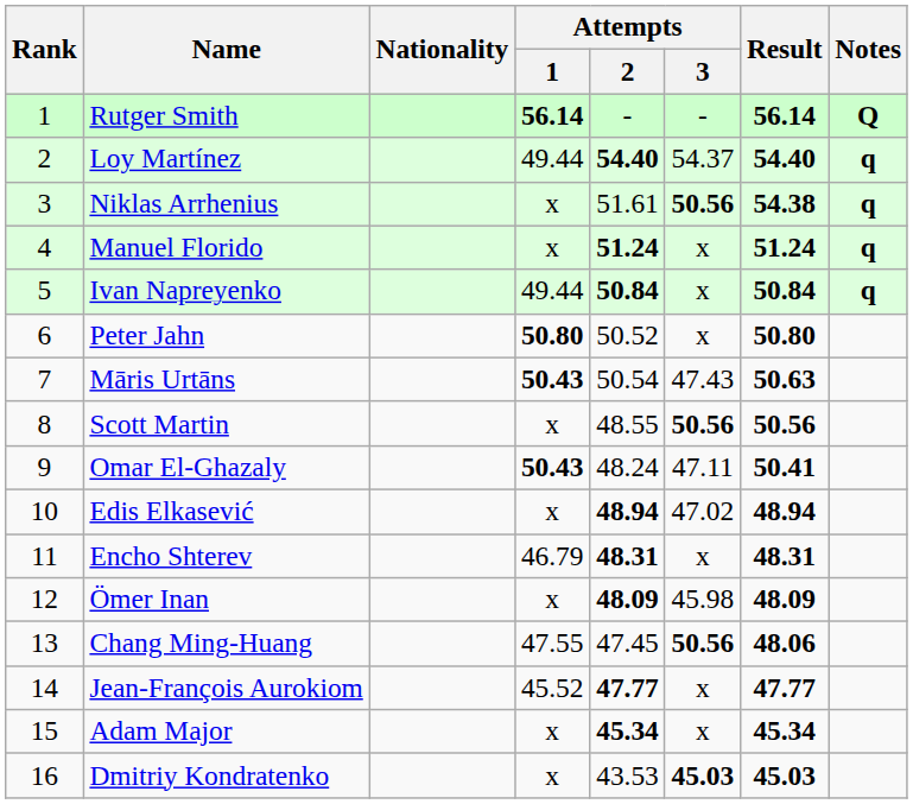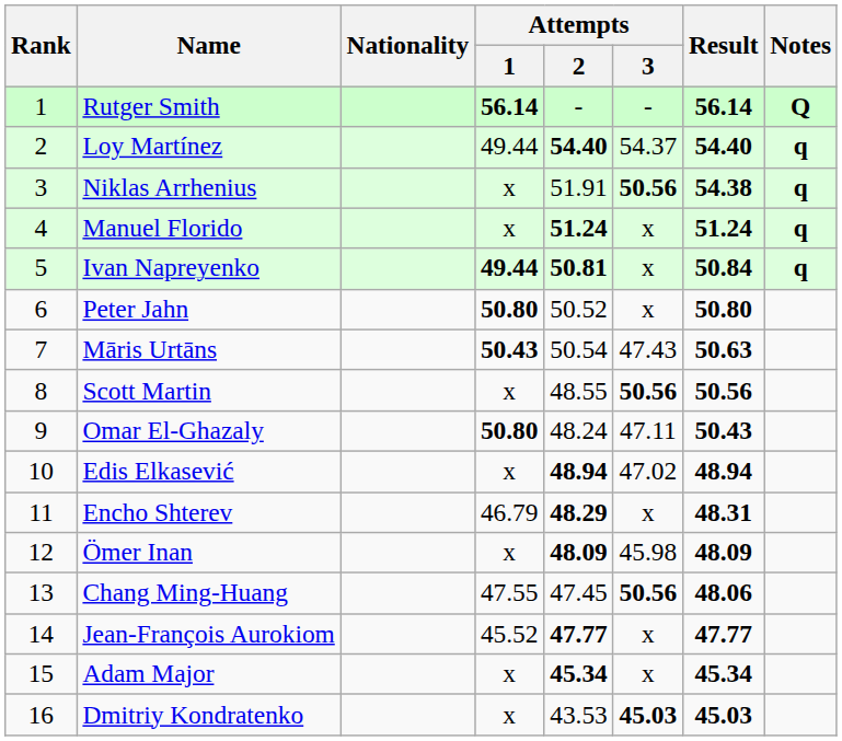Niklas Arrhenius | Attempts / 2: 51.61 -> 51.91
Ivan Napreyenko | Attempts / 1: normal -> bold
Ivan Napreyenko | Attempts / 2: 50.84 -> 50.81
Omar El-Ghazaly | Attempts / 1: 50.43 -> 50.80
Omar El-Ghazaly | Result: 50.41 -> 50.43
Encho Shterev | Attempts / 2: 48.31 -> 48.29
